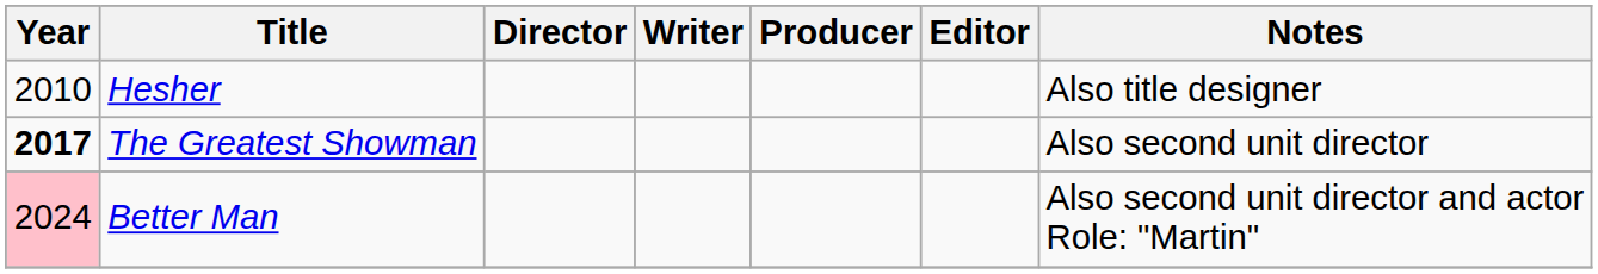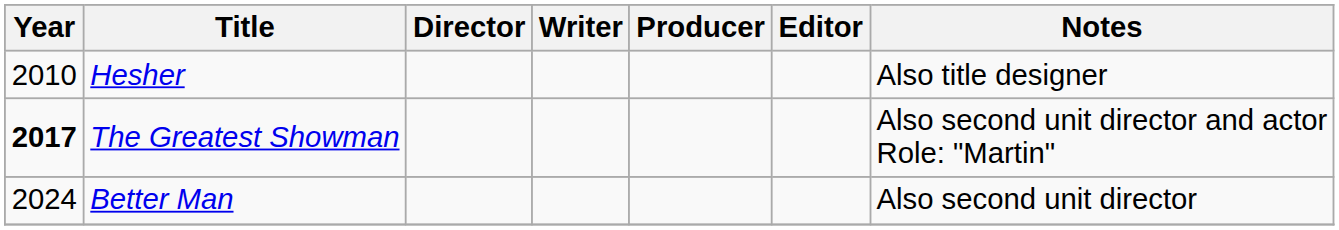The Greatest Showman | Notes: Also second unit director -> Also second unit director and actor Role: "Martin"
Better Man | Year: pink background -> no background
Better Man | Notes: Also second unit director and actor Role: "Martin" -> Also second unit director
